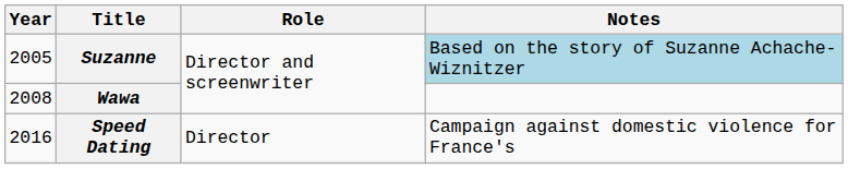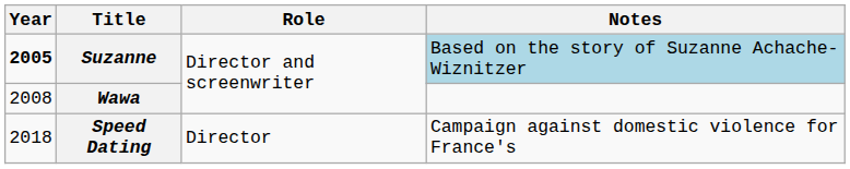Suzanne | Year: normal -> bold
Speed Dating | Year: 2016 -> 2018
